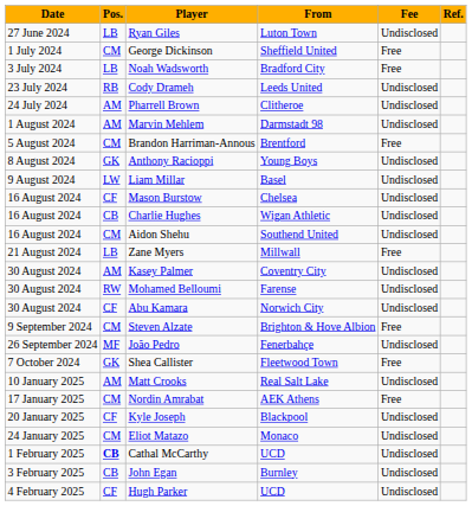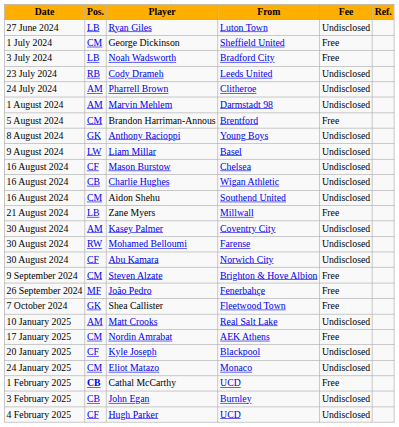João Pedro | Fee: Undisclosed -> Free
Cathal McCarthy | Fee: Undisclosed -> Free
